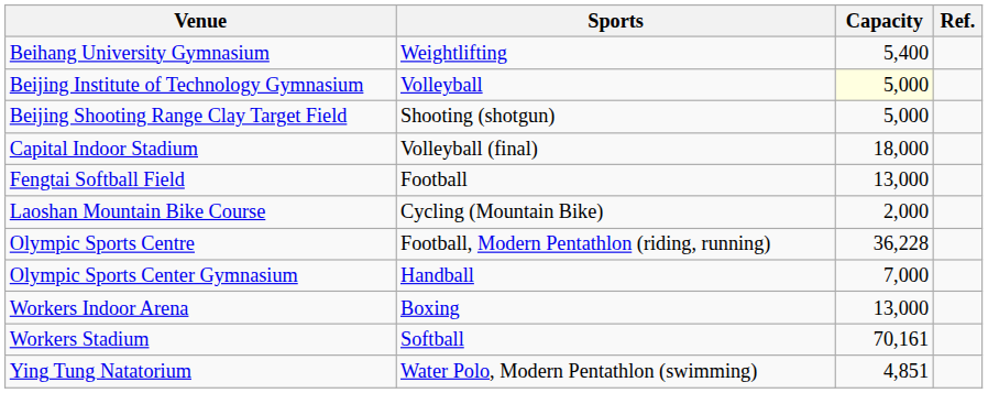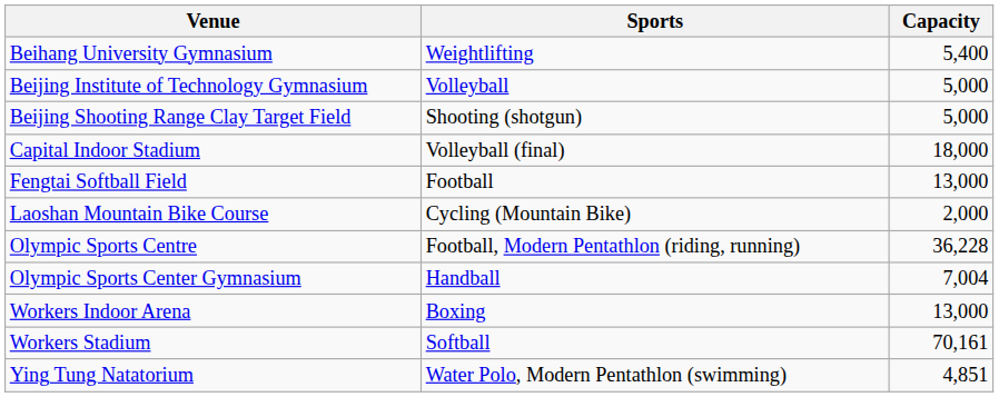- column: Ref.
Beijing Institute of Technology Gymnasium | Capacity: lightyellow background -> no background
Olympic Sports Center Gymnasium | Capacity: 7,000 -> 7,004
